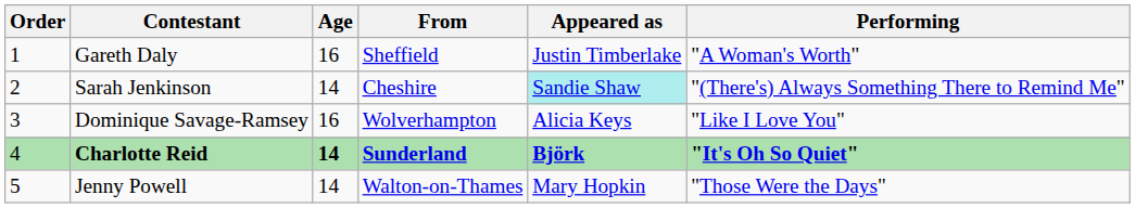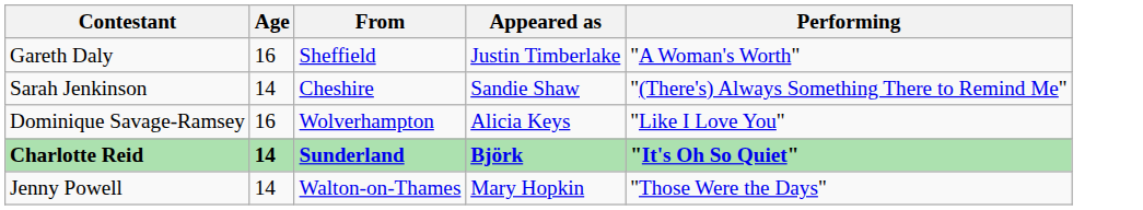- column: Order | 1 | 2 | 3 | 4 | 5
Sarah Jenkinson | Appeared as: paleturquoise background -> no background
